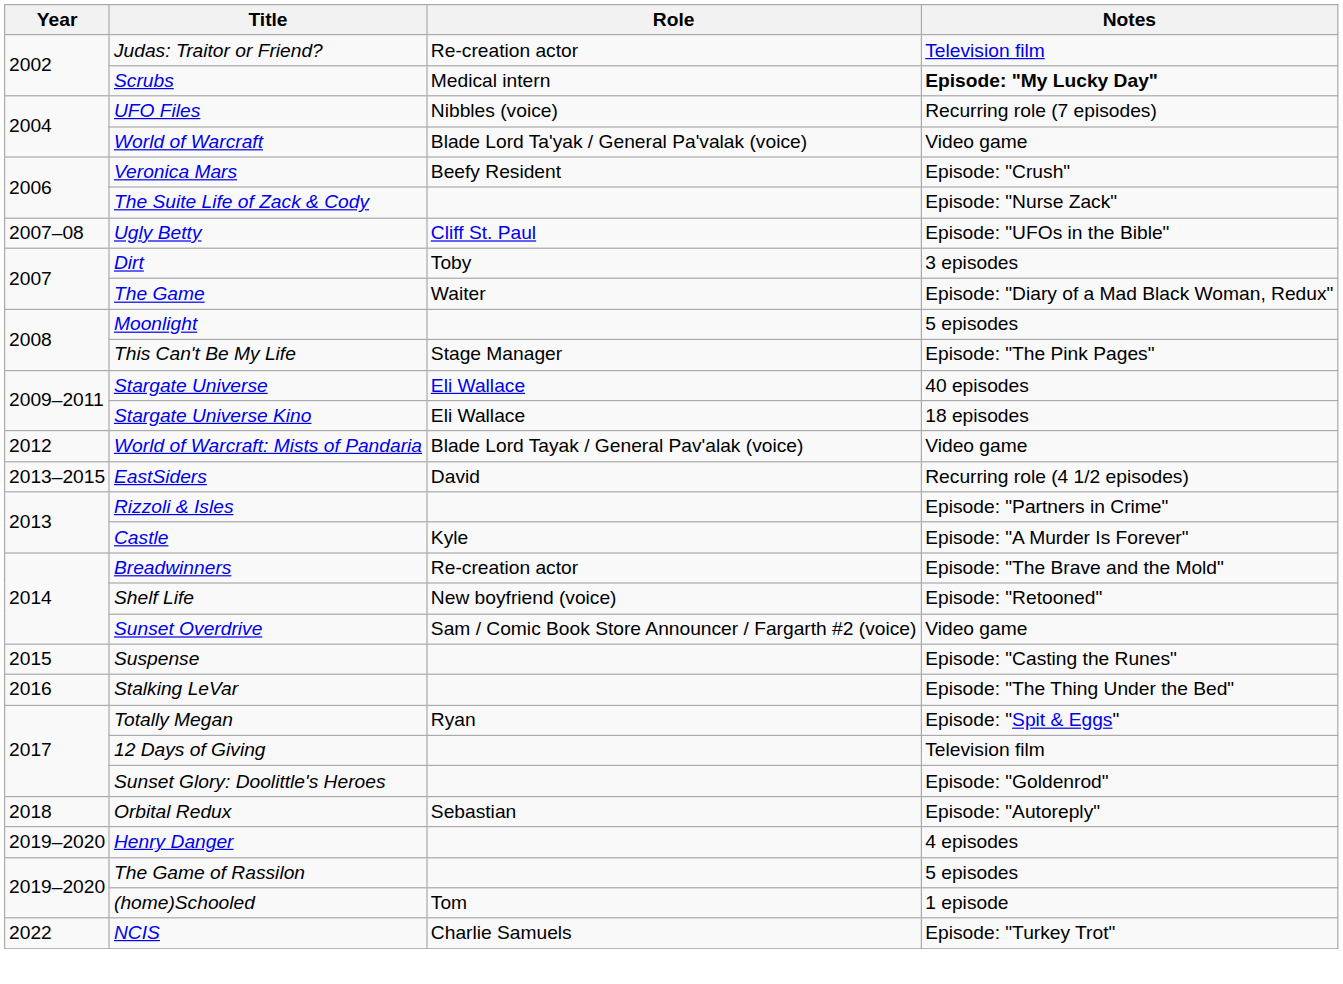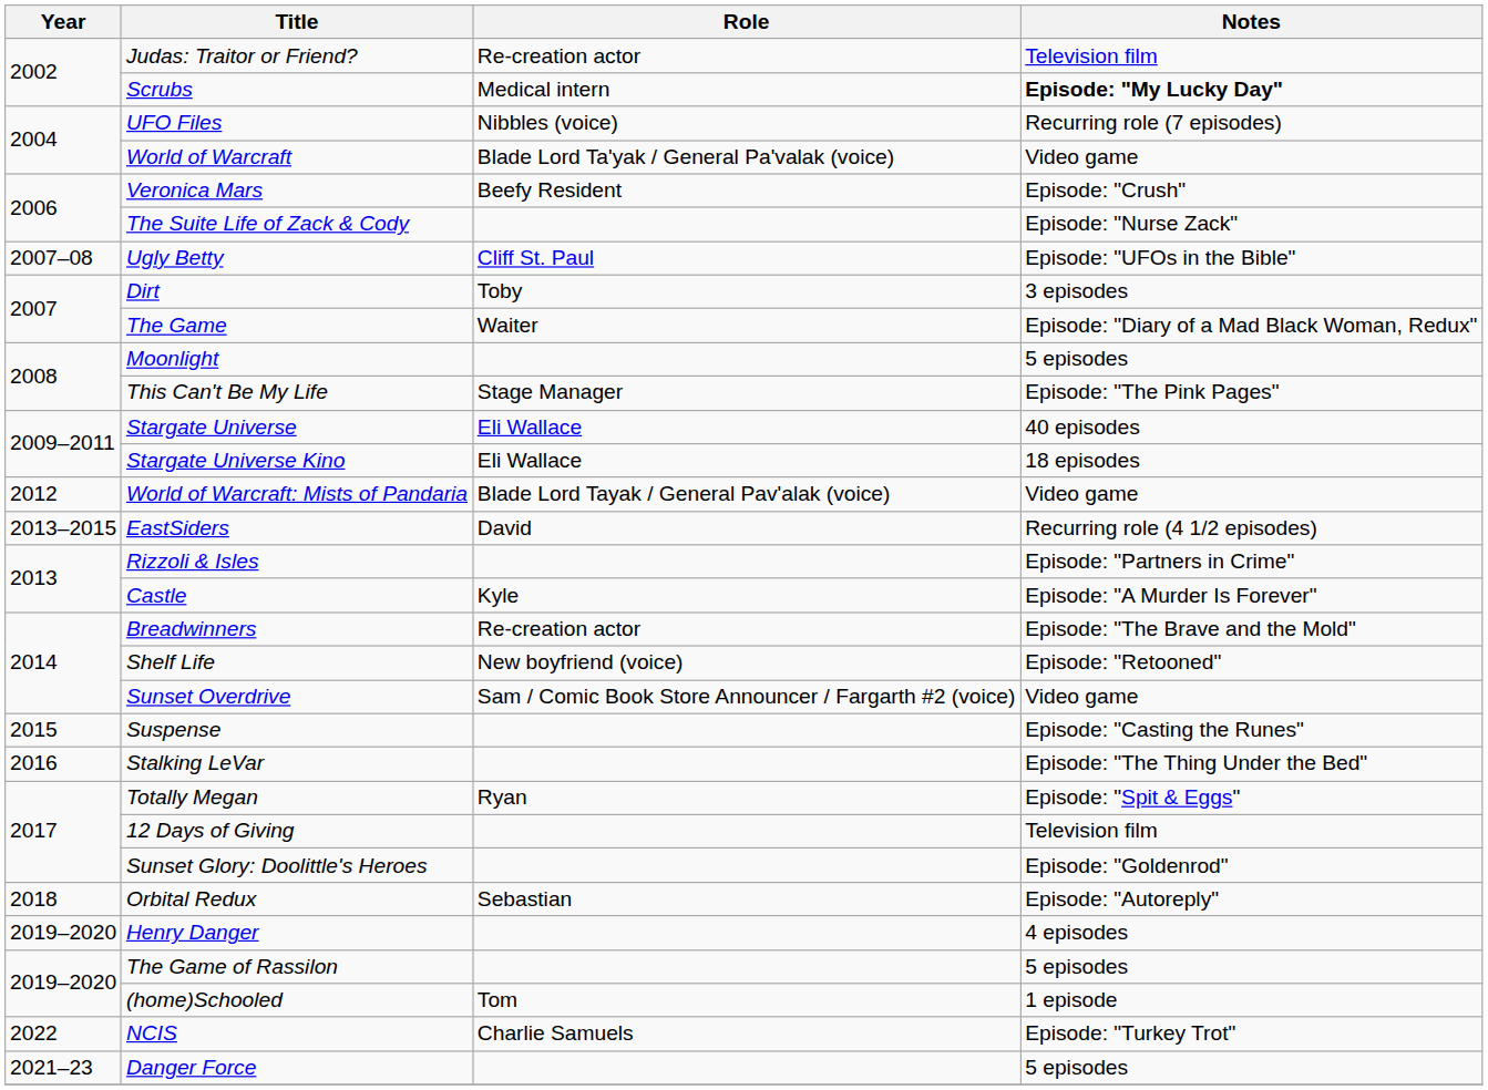+ row: 2021–23 | Danger Force | 5 episodes
